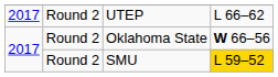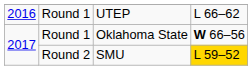UTEP | column 1: 2017 -> 2016
UTEP | column 2: Round 2 -> Round 1
Oklahoma State | column 2: Round 2 -> Round 1
